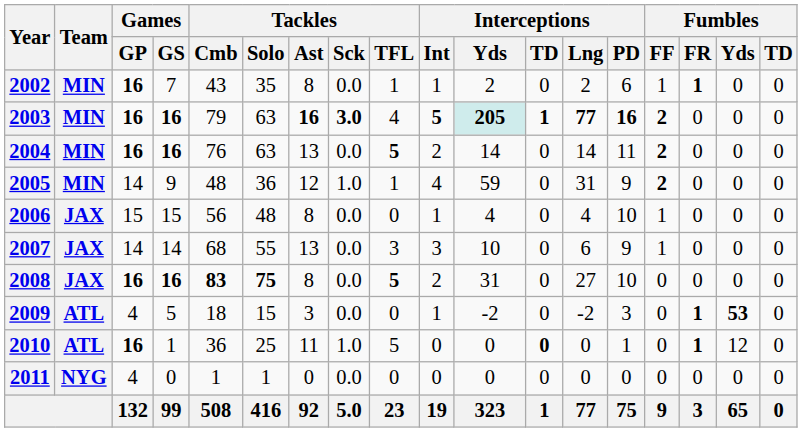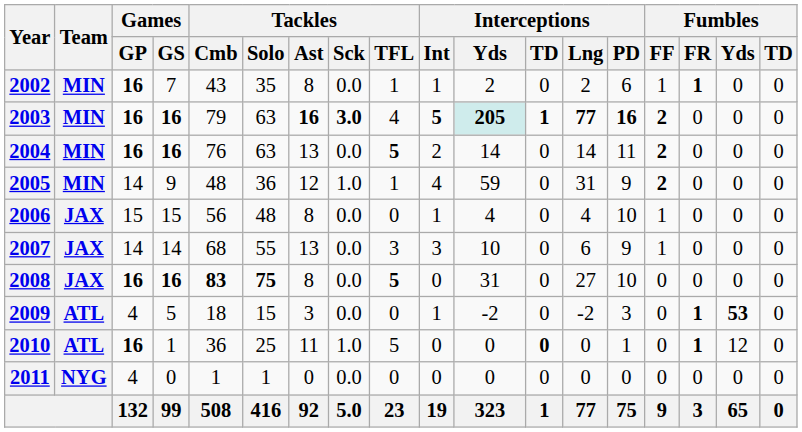2008 | Interceptions / Int: 2 -> 0
